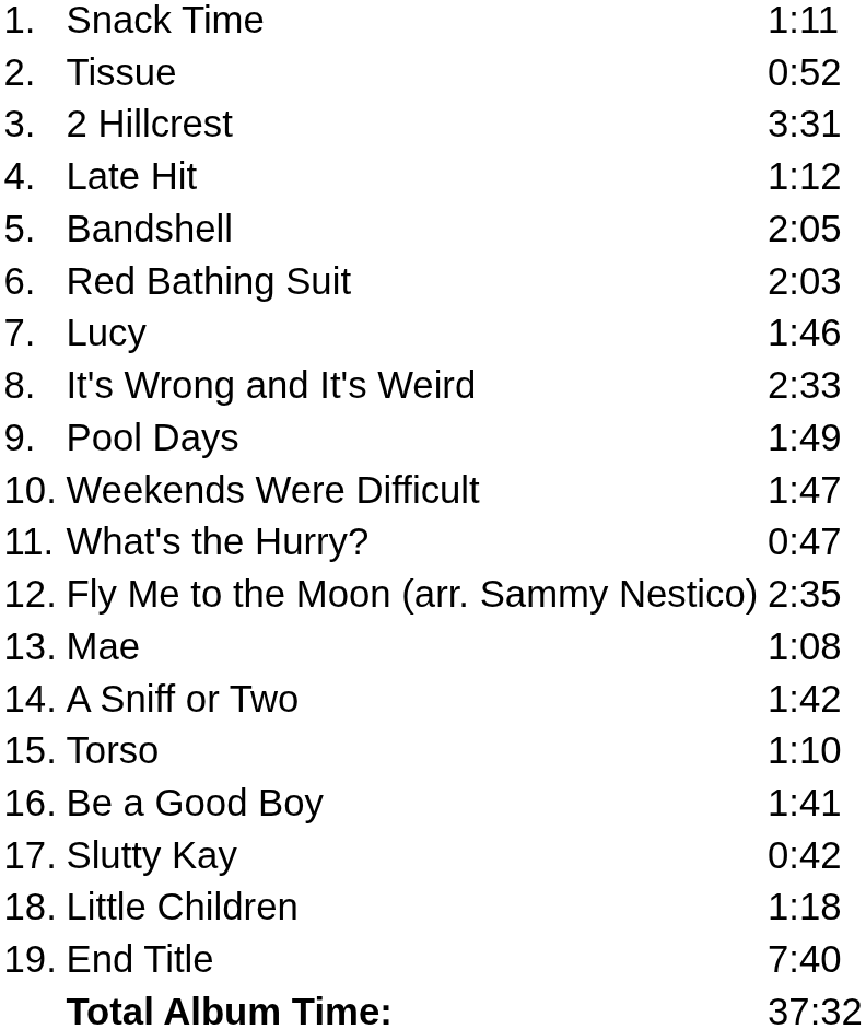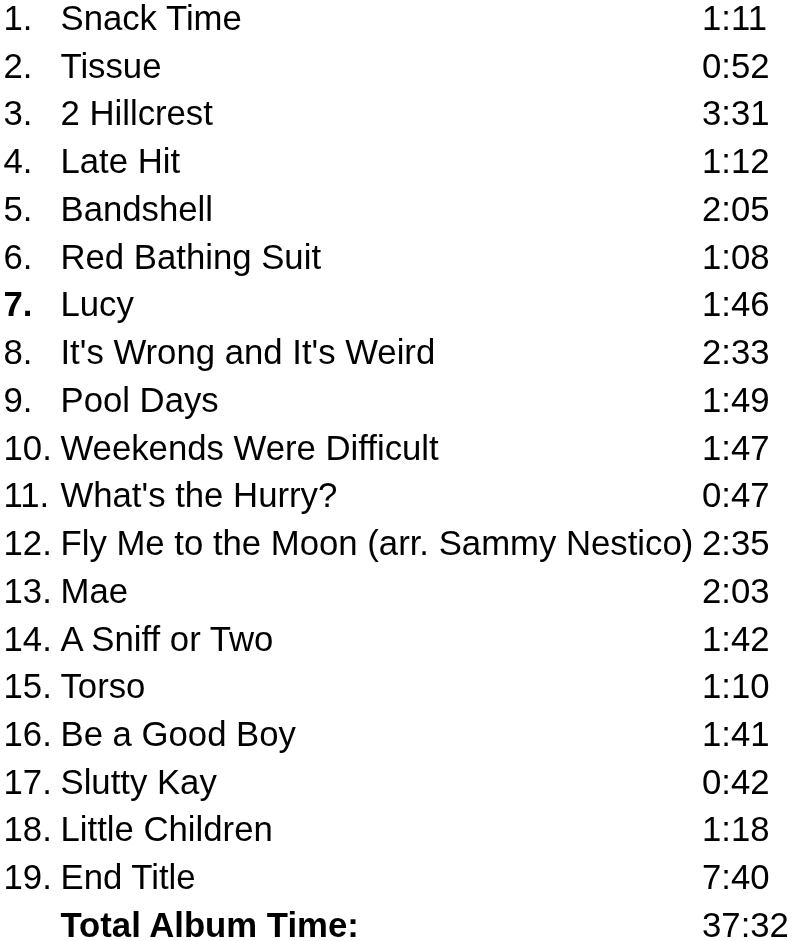Red Bathing Suit | column 3: 2:03 -> 1:08
Lucy | column 1: normal -> bold
Mae | column 3: 1:08 -> 2:03
